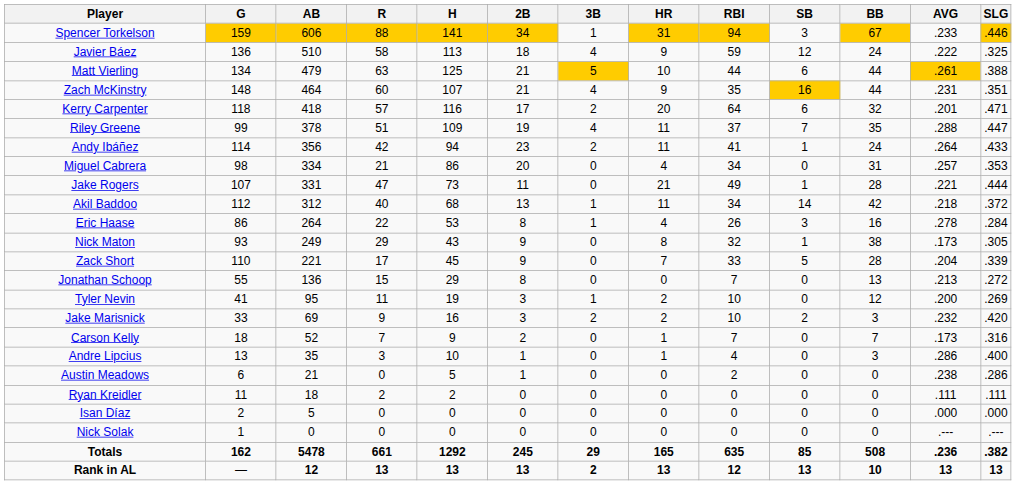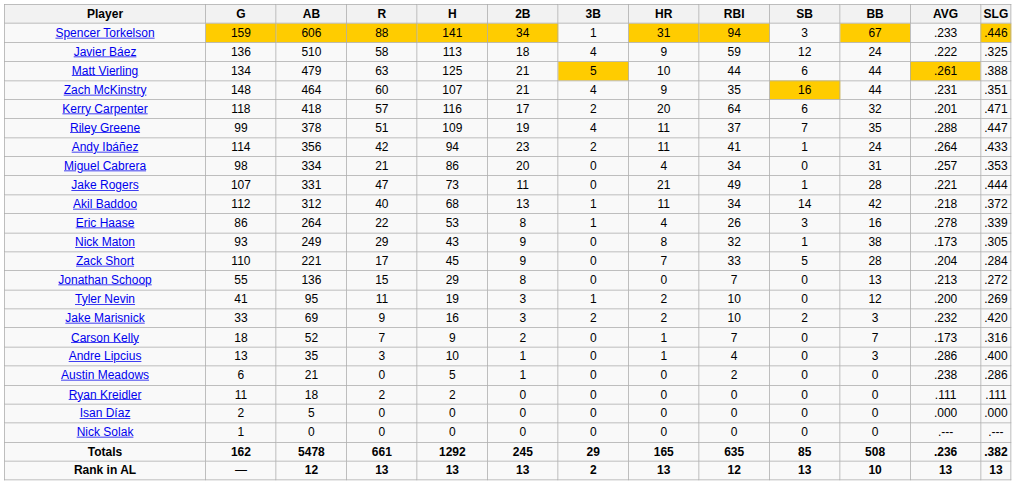Eric Haase | SLG: .284 -> .339
Zack Short | SLG: .339 -> .284
